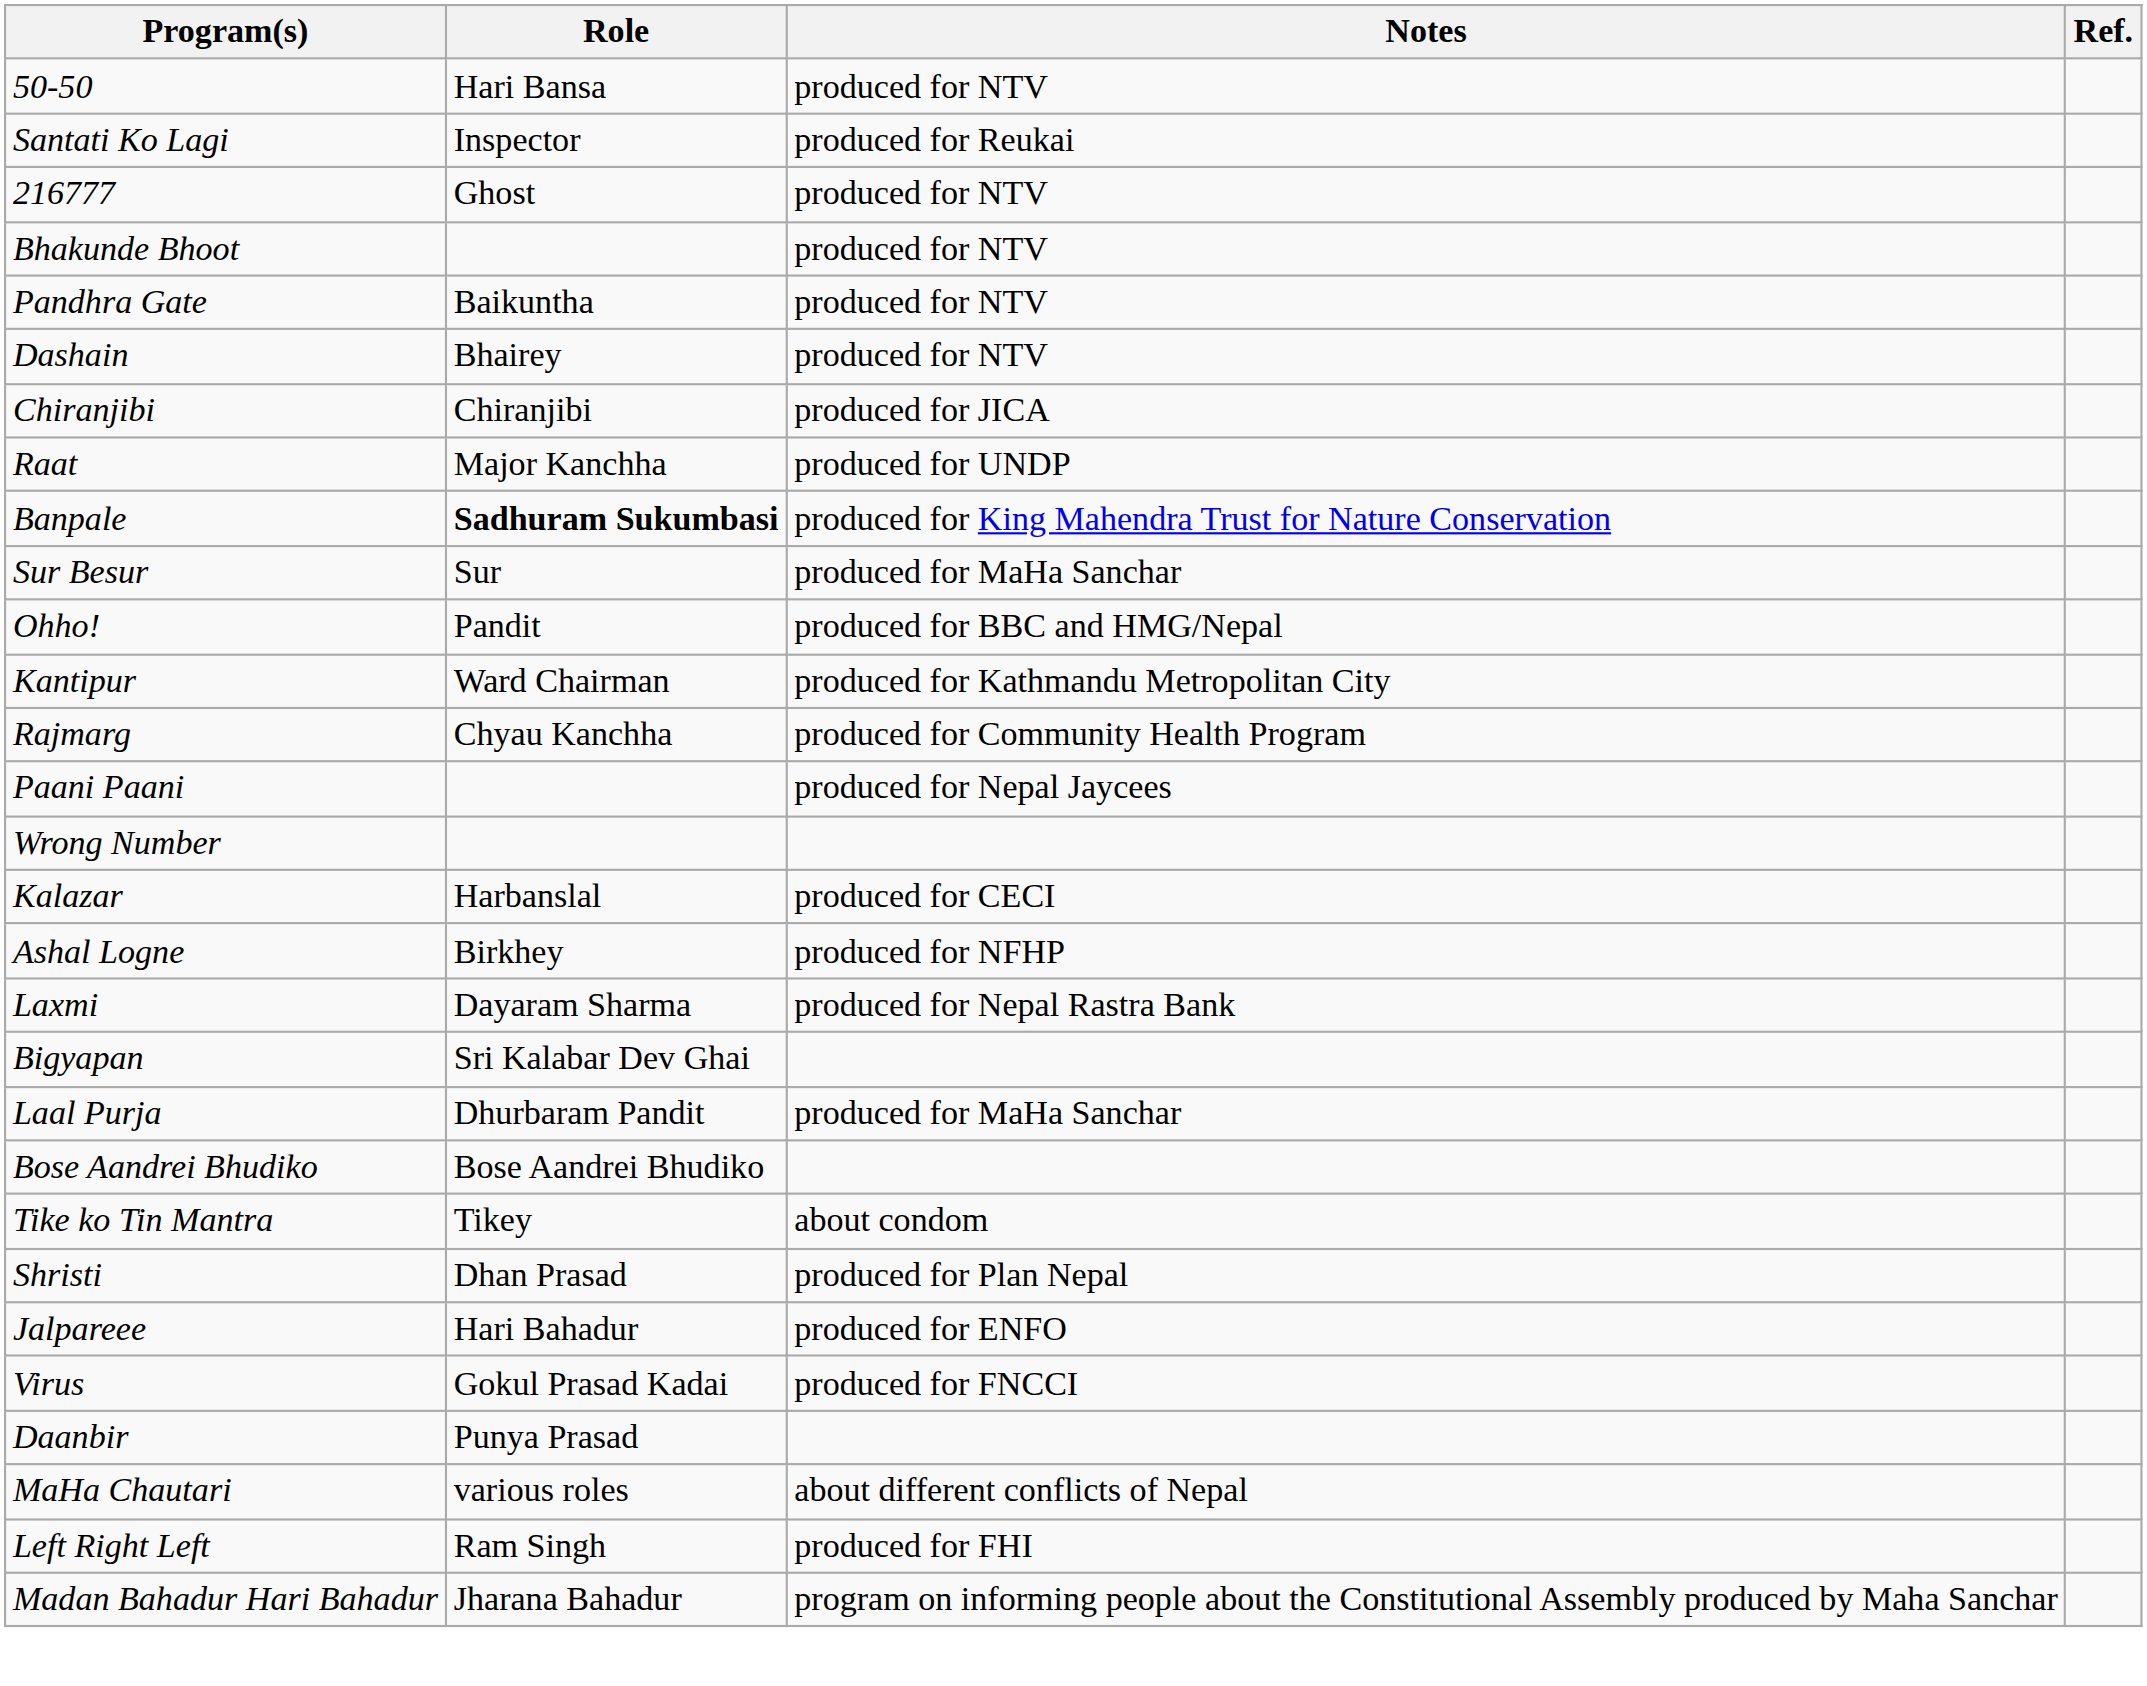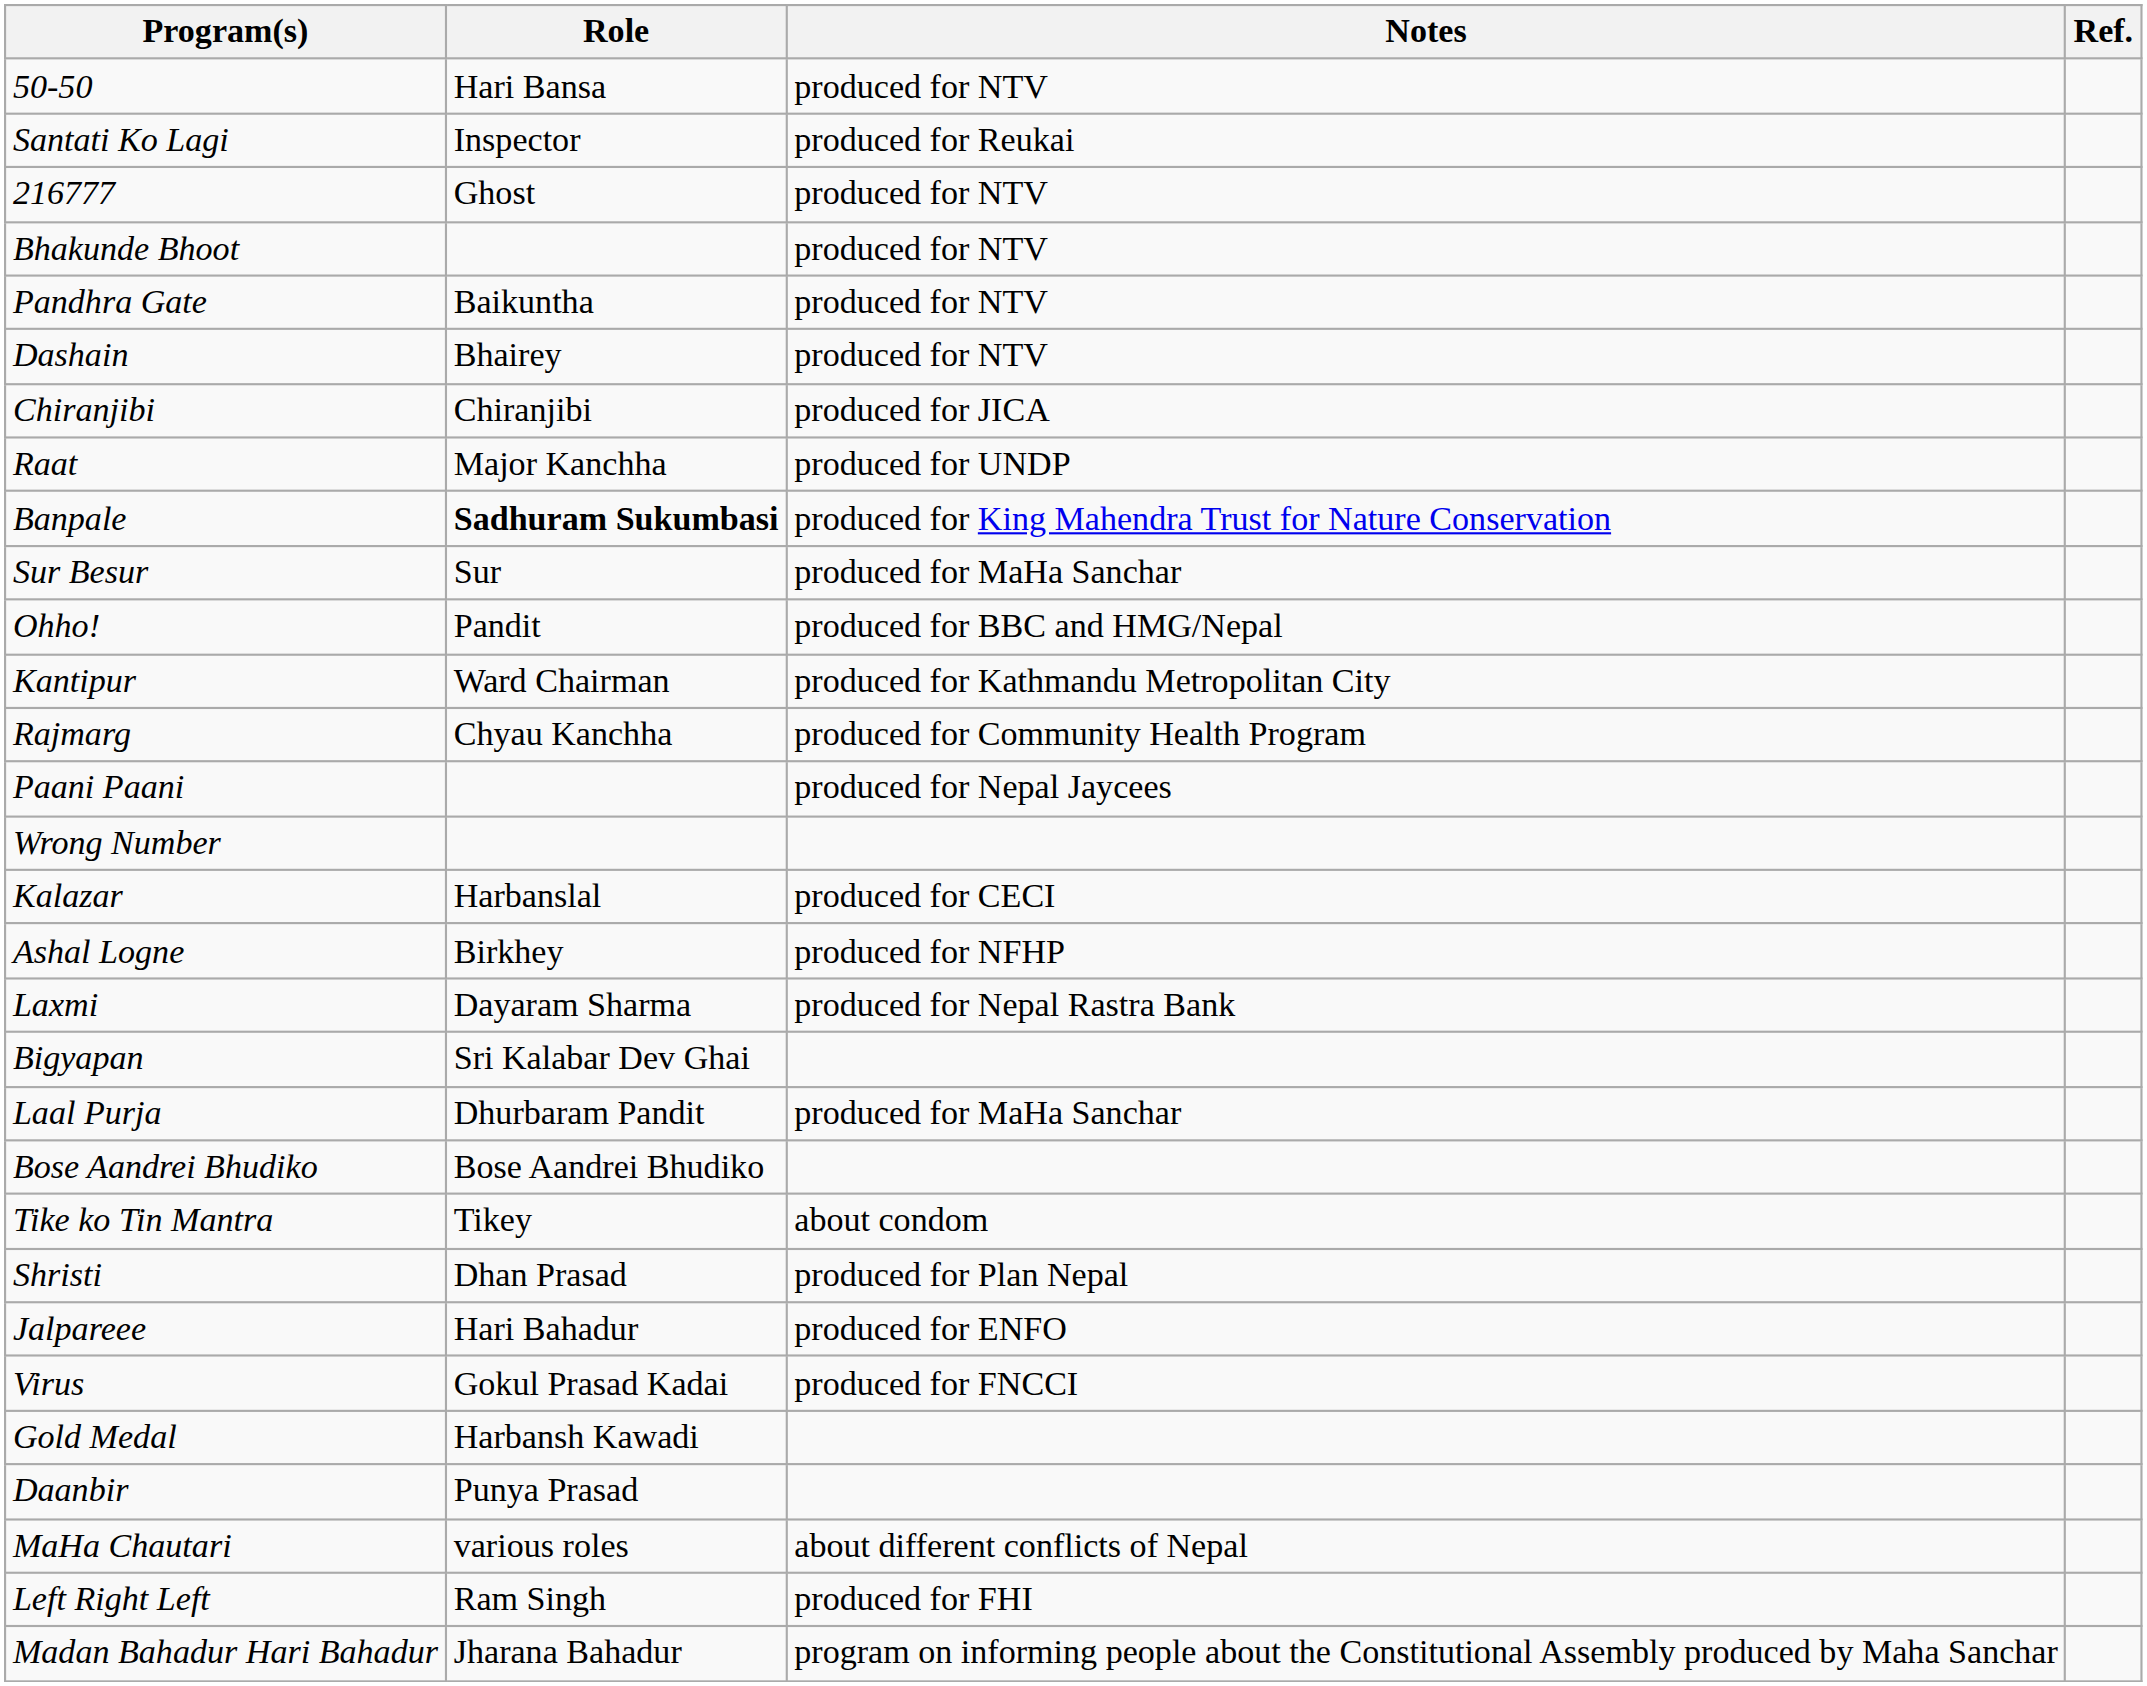+ row: Gold Medal | Harbansh Kawadi
